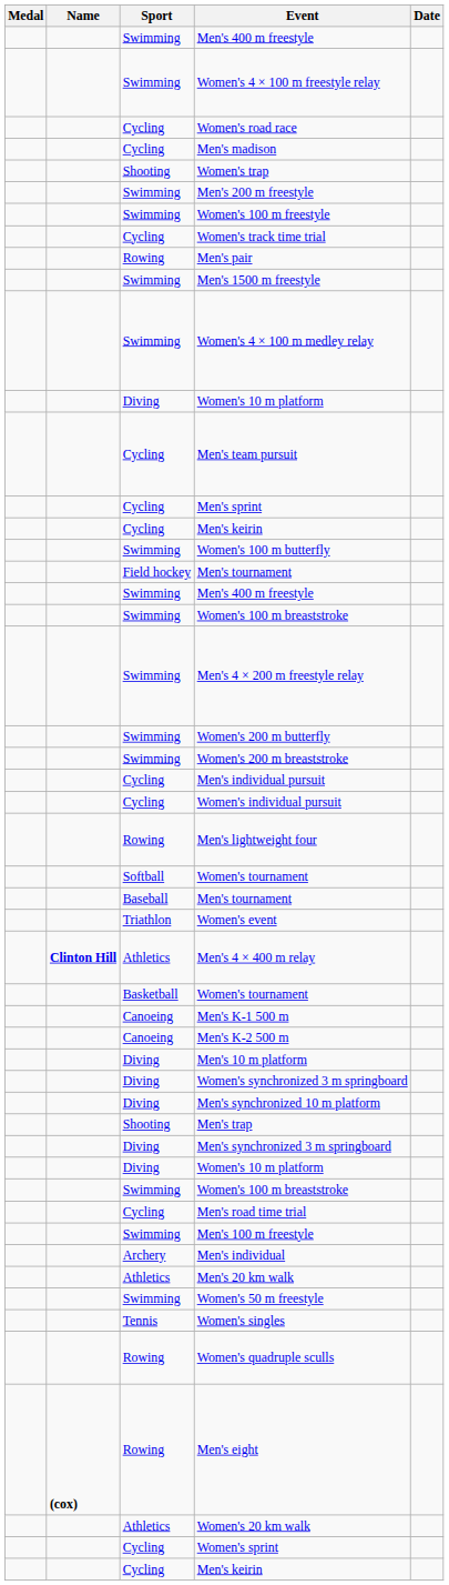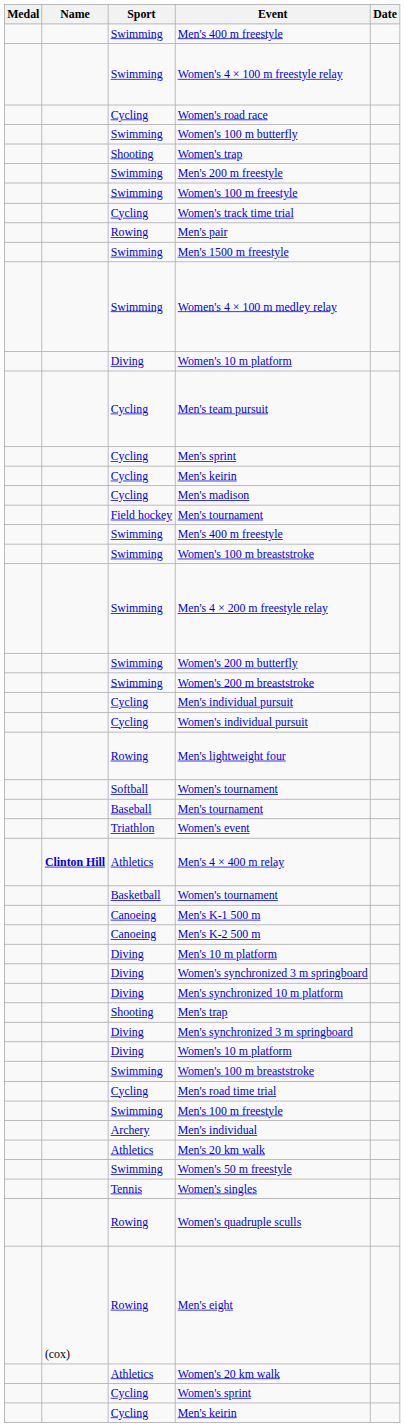rows swapped: Women's 100 m butterfly <-> Men's madison
Men's eight | Name: bold -> normal
